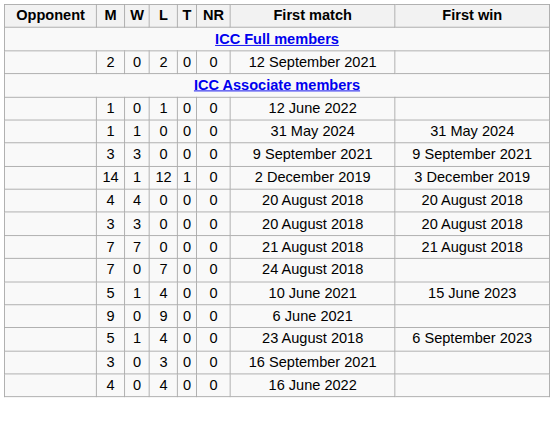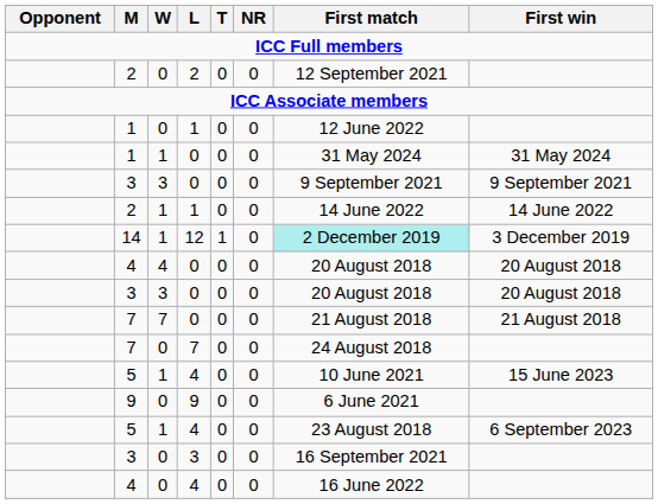+ row: 2 | 1 | 1 | 0 | 0 | 14 June 2022 | 14 June 2022
14 | First match: no background -> paleturquoise background
